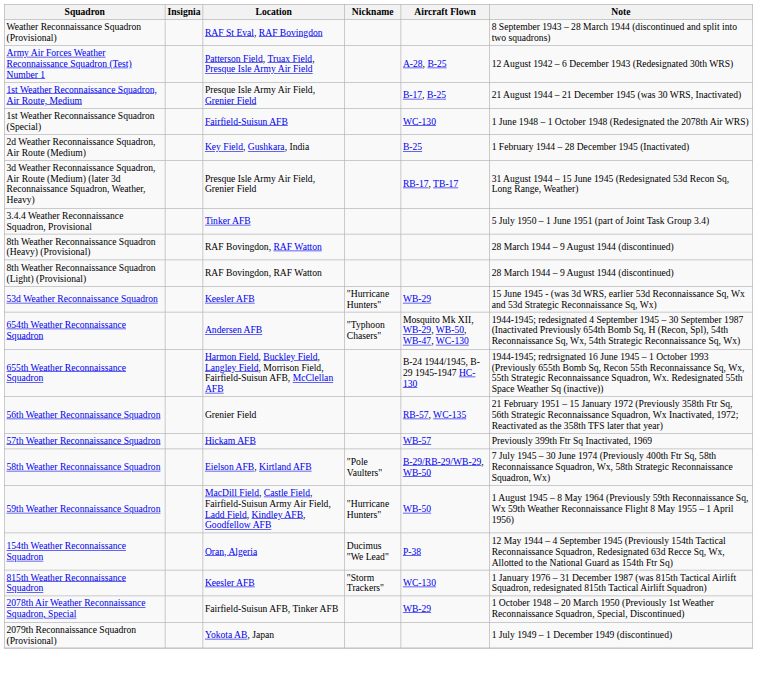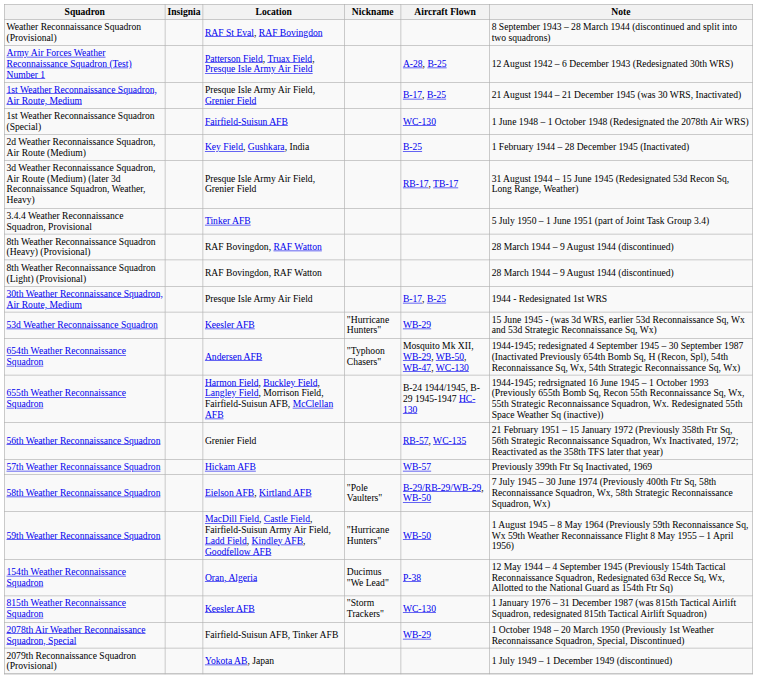+ row: 30th Weather Reconnaissance Squadron, Air Route, Medium | Presque Isle Army Air Field | B-17, B-25 | 1944 - Redesignated 1st WRS
